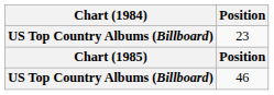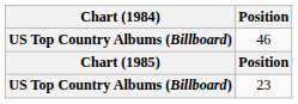rows swapped: 23 <-> 46
